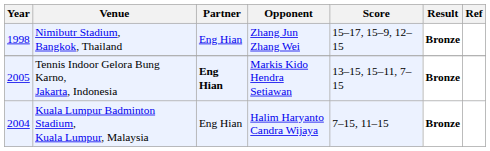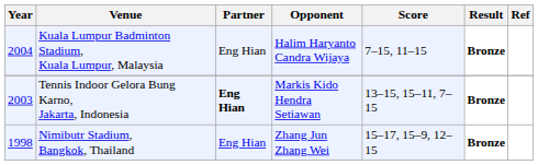rows swapped: Nimibutr Stadium, Bangkok, Thailand <-> Kuala Lumpur Badminton Stadium, Kuala Lumpur, Malaysia
Tennis Indoor Gelora Bung Karno, Jakarta, Indonesia | Year: 2005 -> 2003
